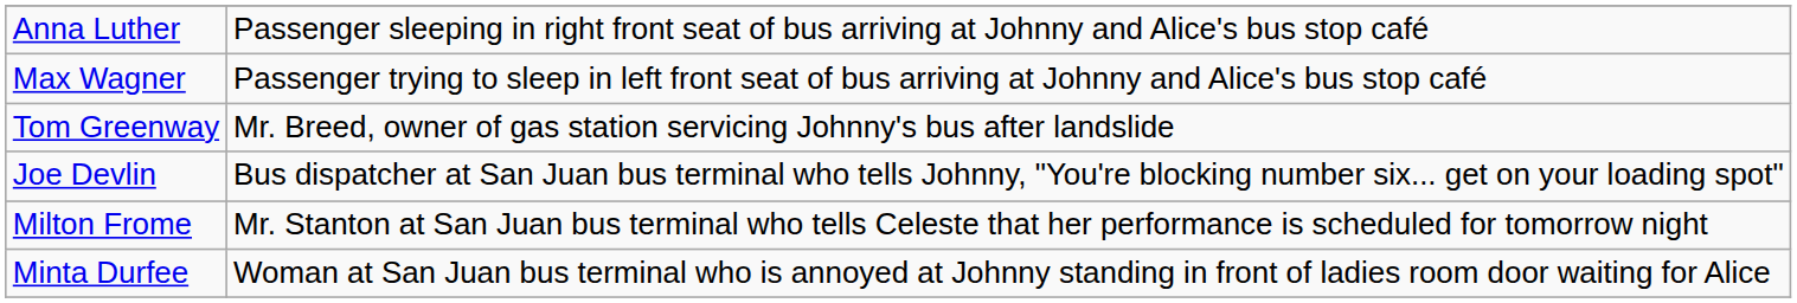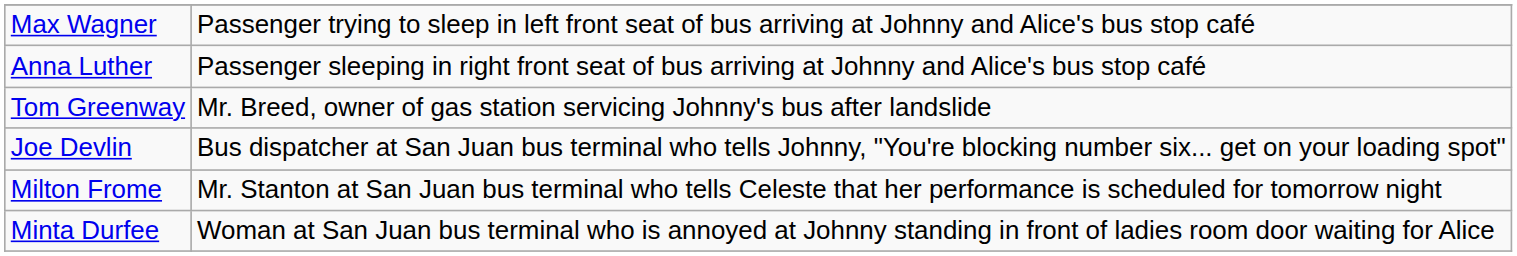rows swapped: Max Wagner <-> Anna Luther
